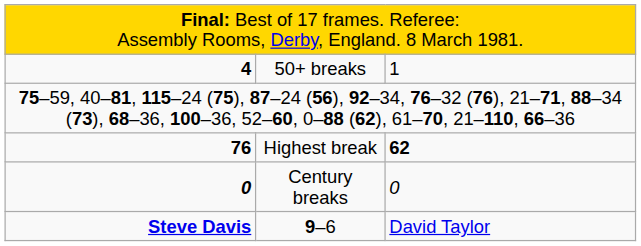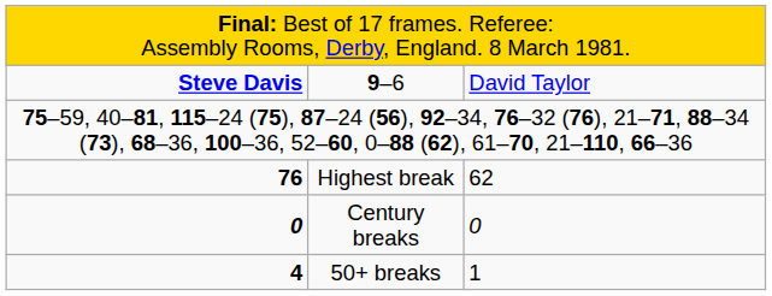rows swapped: 9–6 <-> 50+ breaks
Highest break | column 3: bold -> normal
